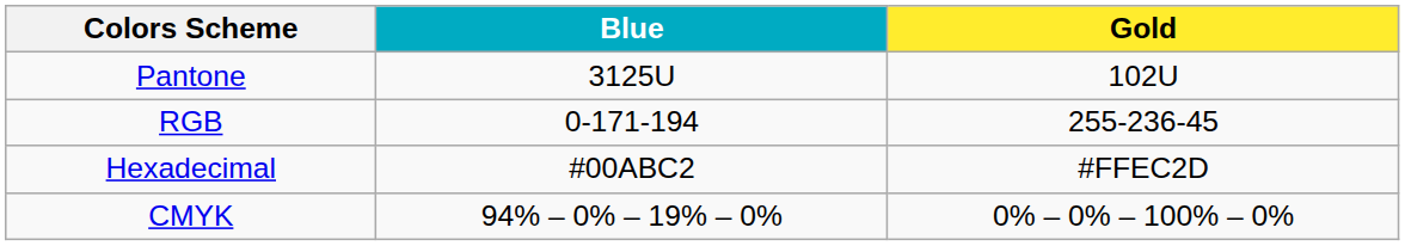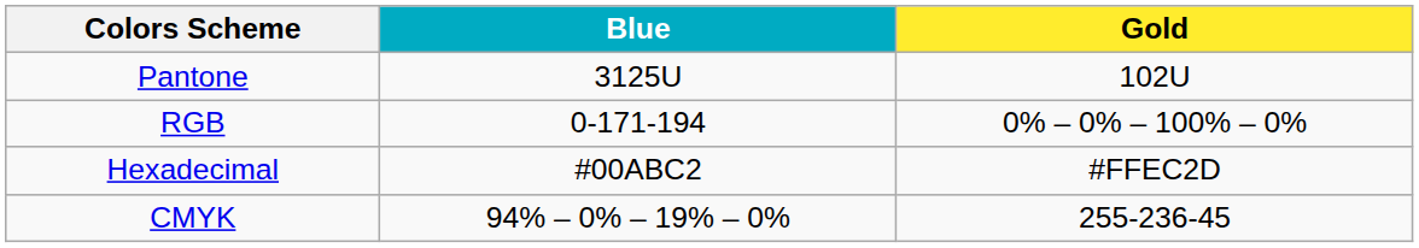RGB | Gold: 255-236-45 -> 0% – 0% – 100% – 0%
CMYK | Gold: 0% – 0% – 100% – 0% -> 255-236-45
